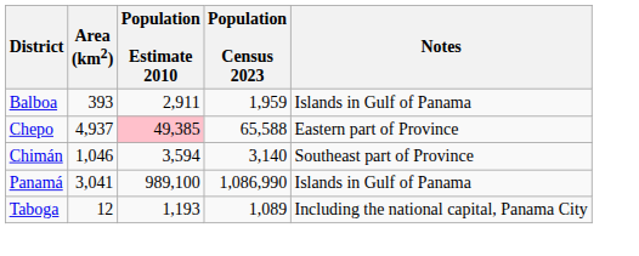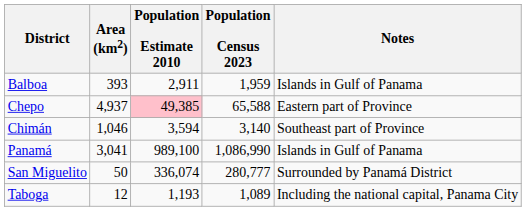+ row: San Miguelito | 50 | 336,074 | 280,777 | Surrounded by Panamá District
